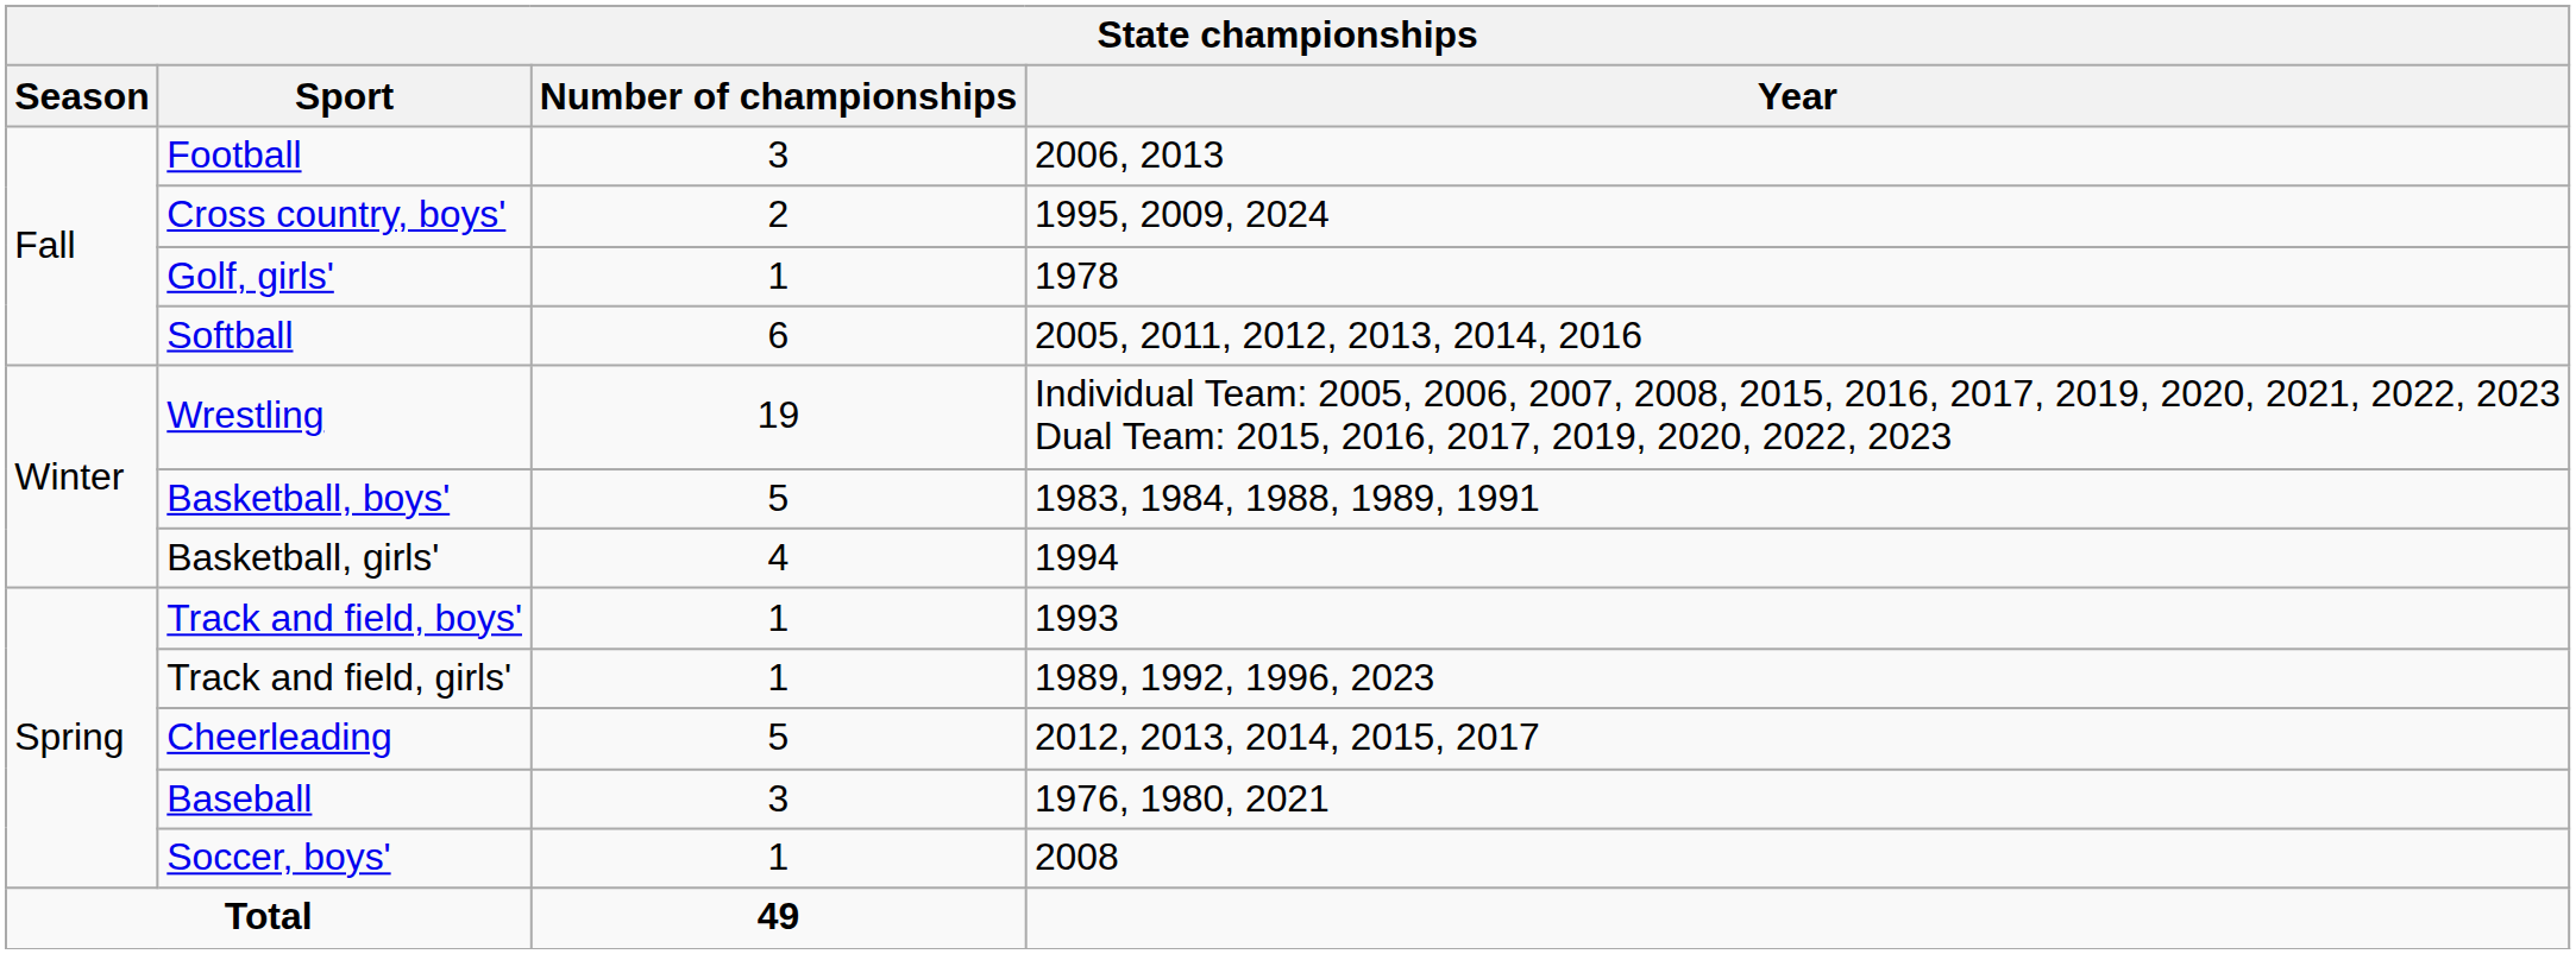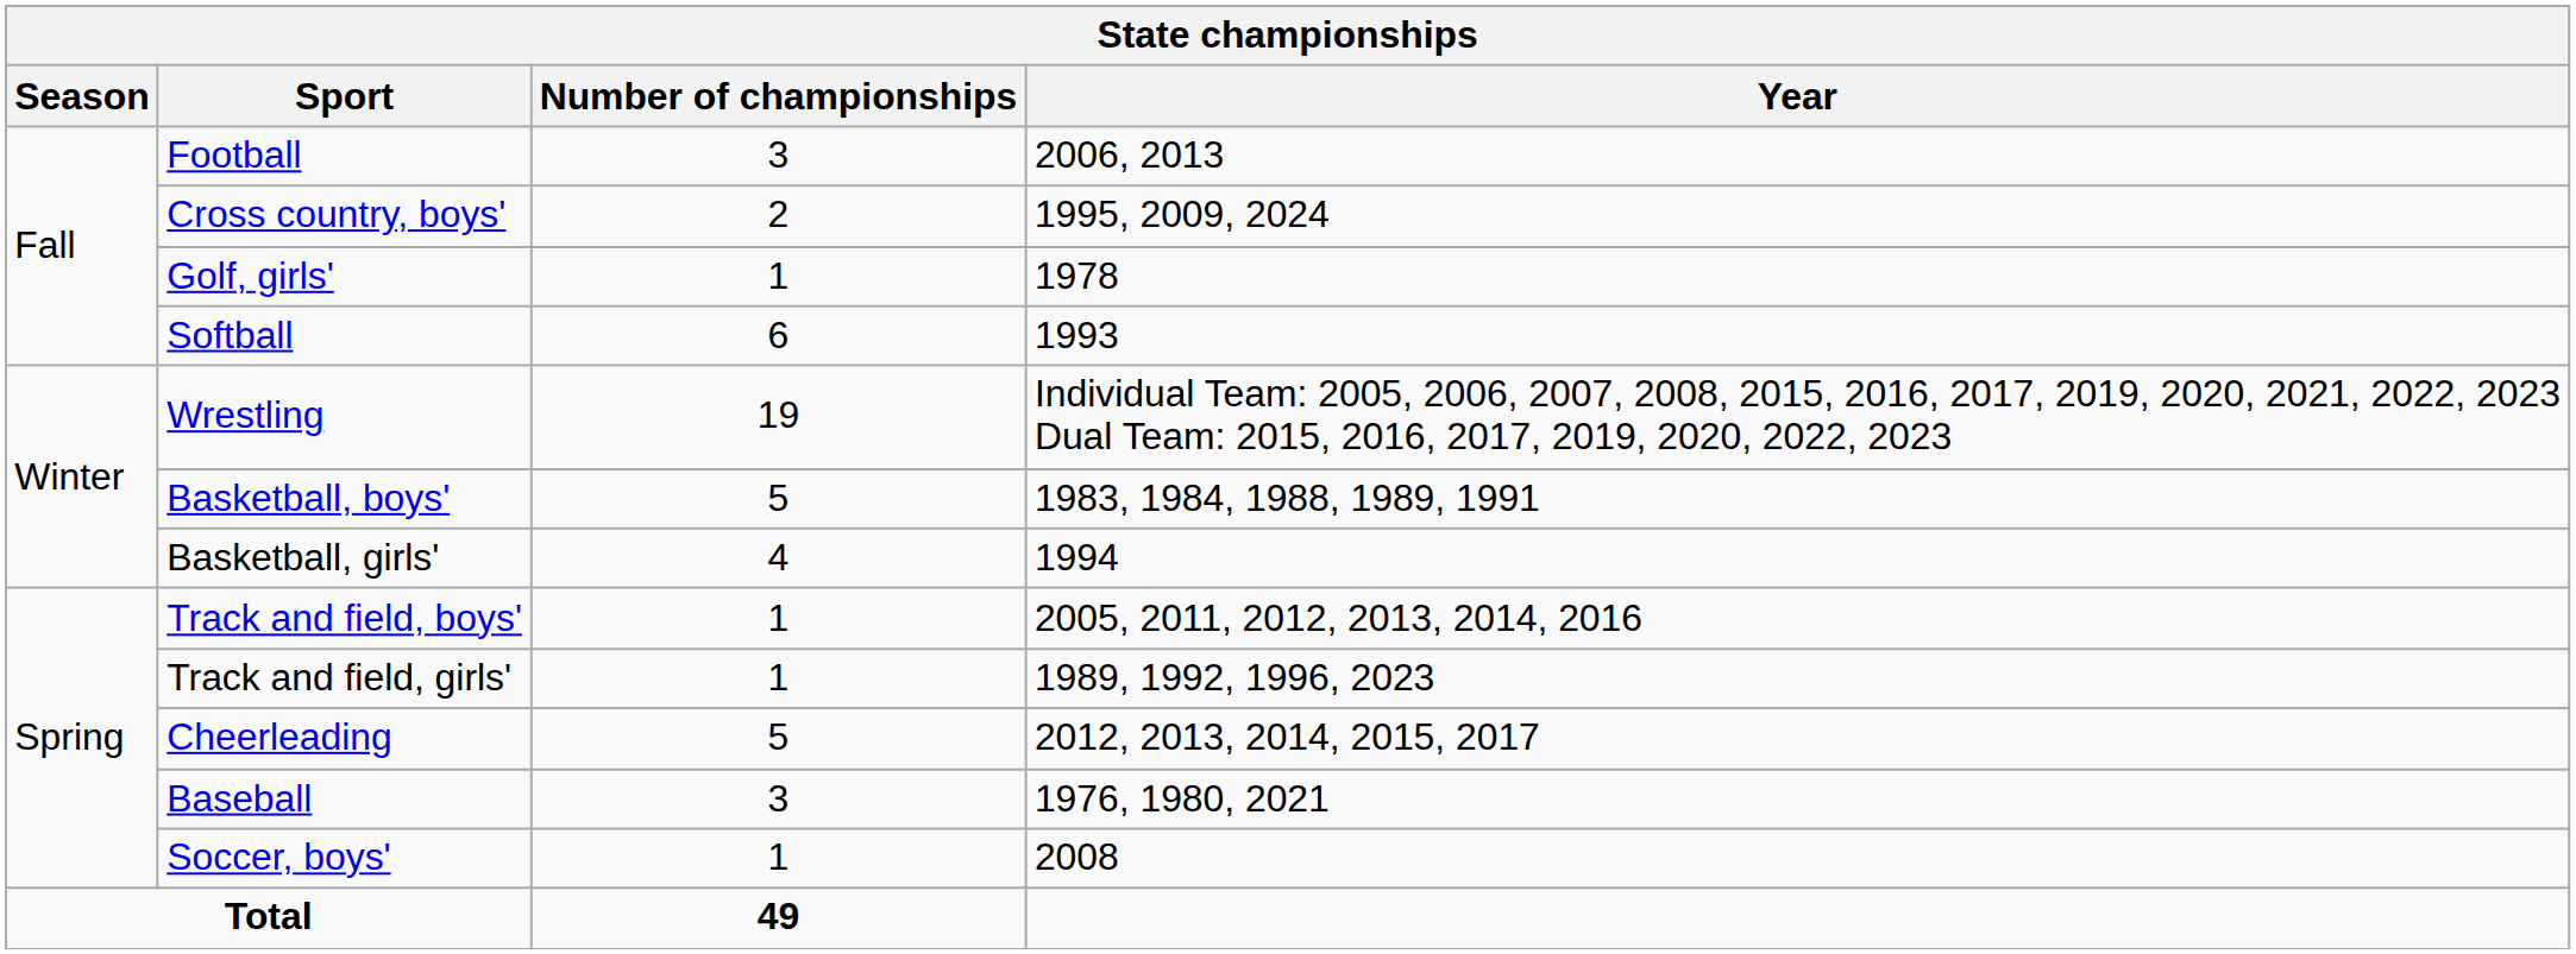Softball | Year: 2005, 2011, 2012, 2013, 2014, 2016 -> 1993
Track and field, boys' | Year: 1993 -> 2005, 2011, 2012, 2013, 2014, 2016
